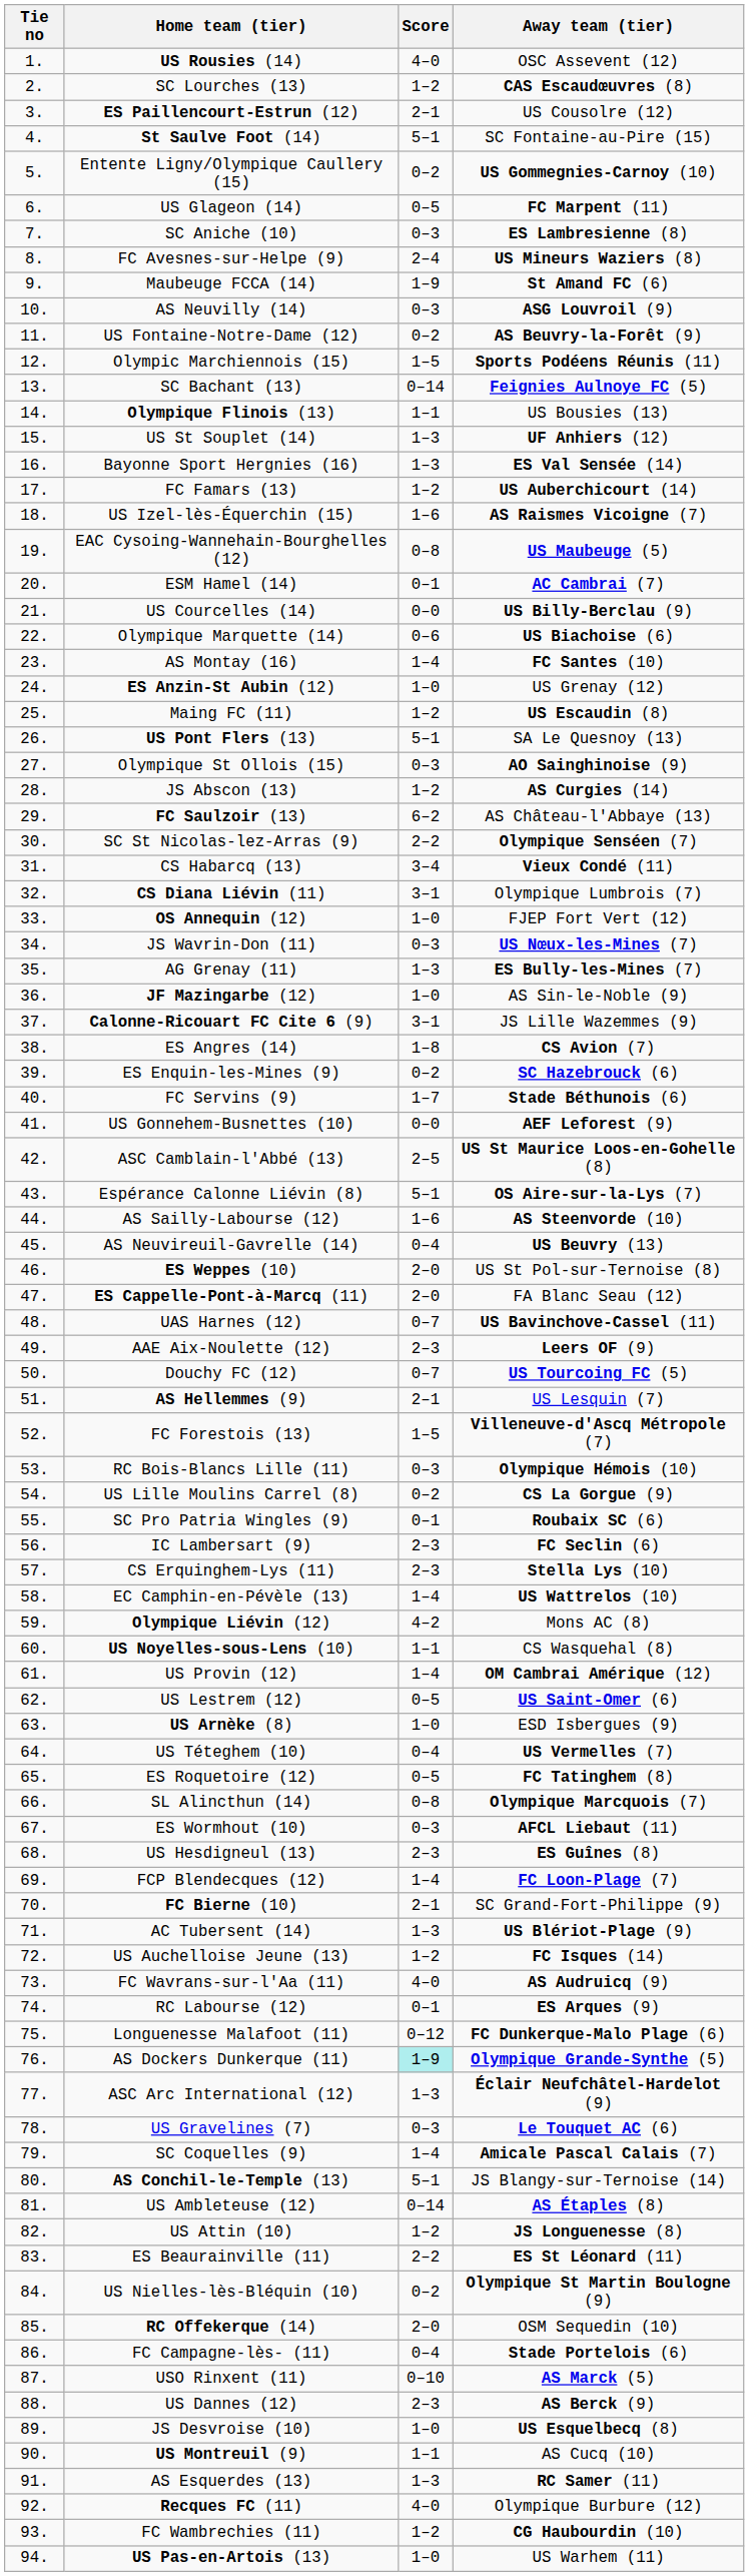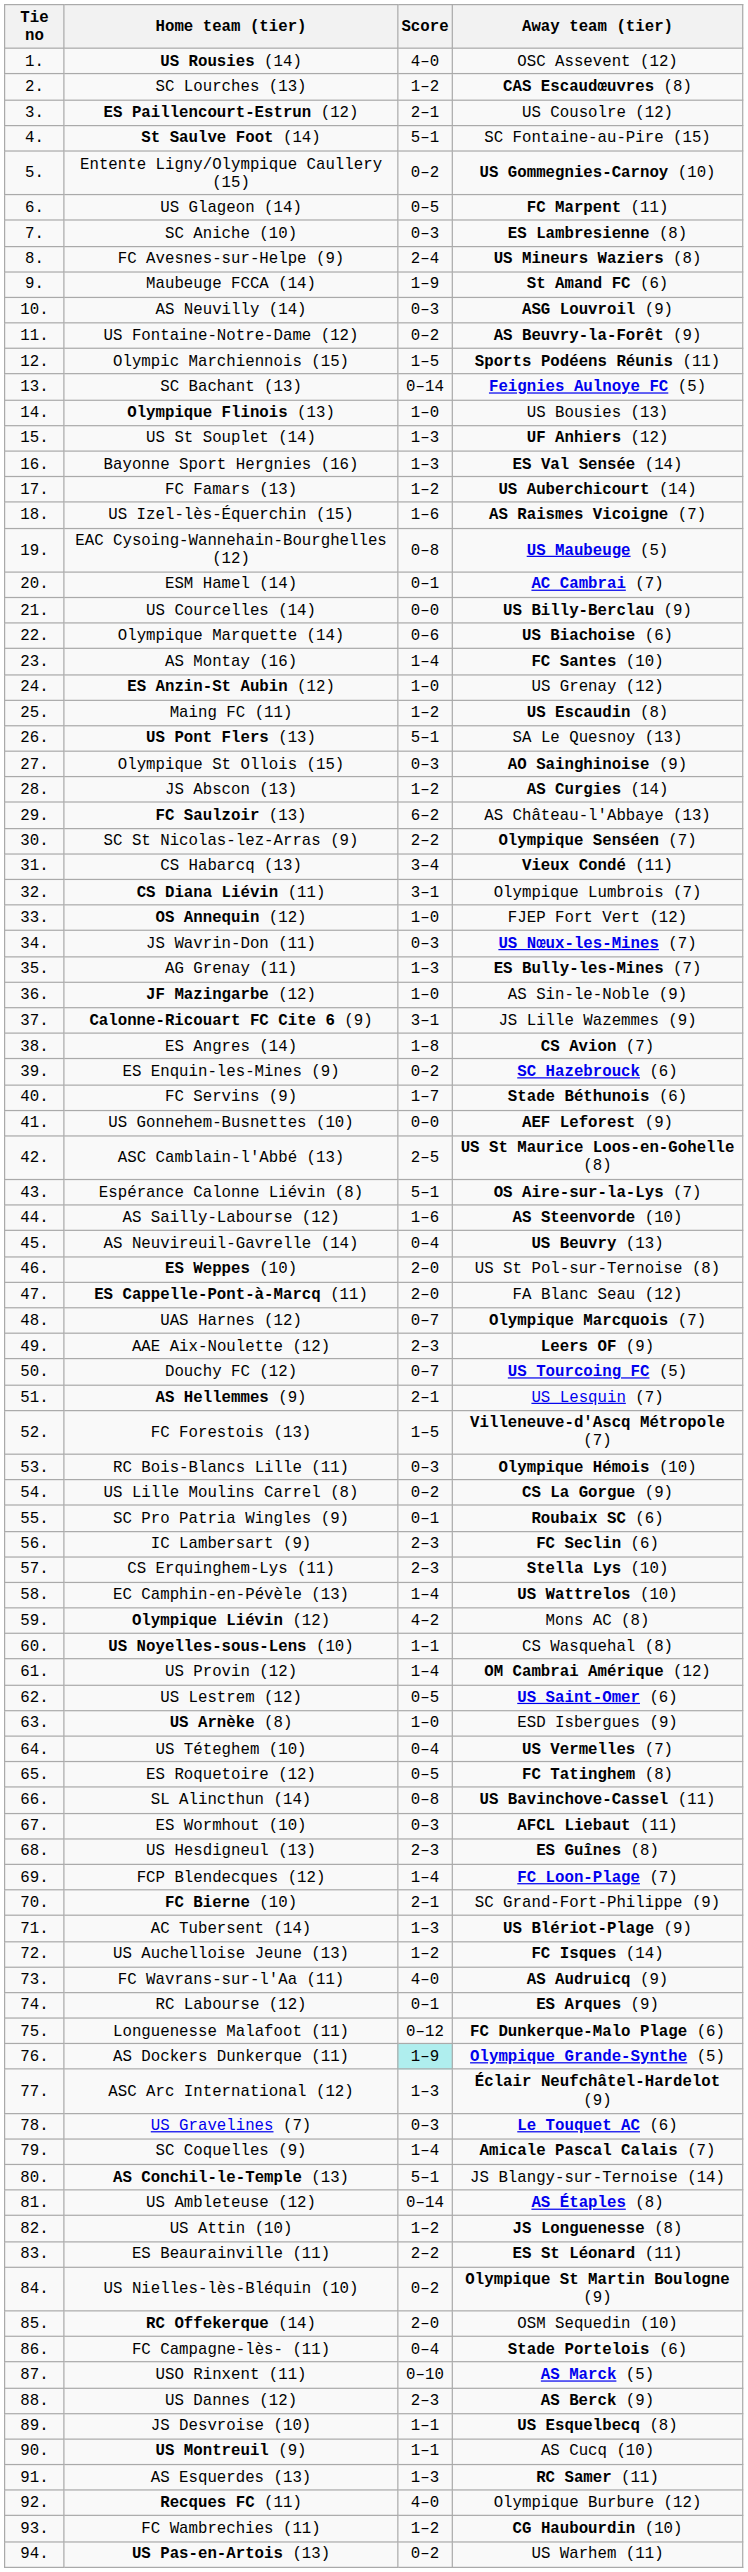Olympique Flinois (13) | Score: 1–1 -> 1–0
UAS Harnes (12) | Away team (tier): US Bavinchove-Cassel (11) -> Olympique Marcquois (7)
SL Alincthun (14) | Away team (tier): Olympique Marcquois (7) -> US Bavinchove-Cassel (11)
JS Desvroise (10) | Score: 1–0 -> 1–1
US Pas-en-Artois (13) | Score: 1–0 -> 0–2
